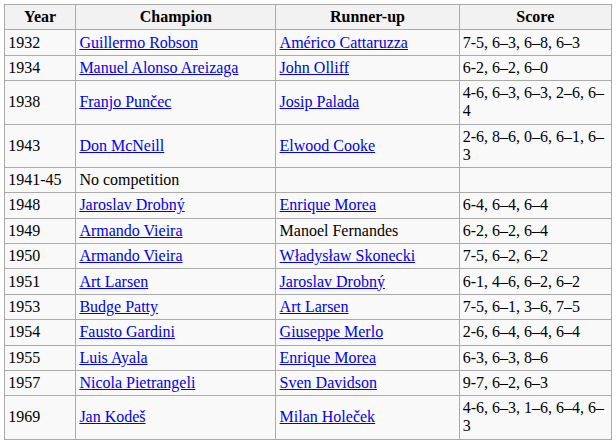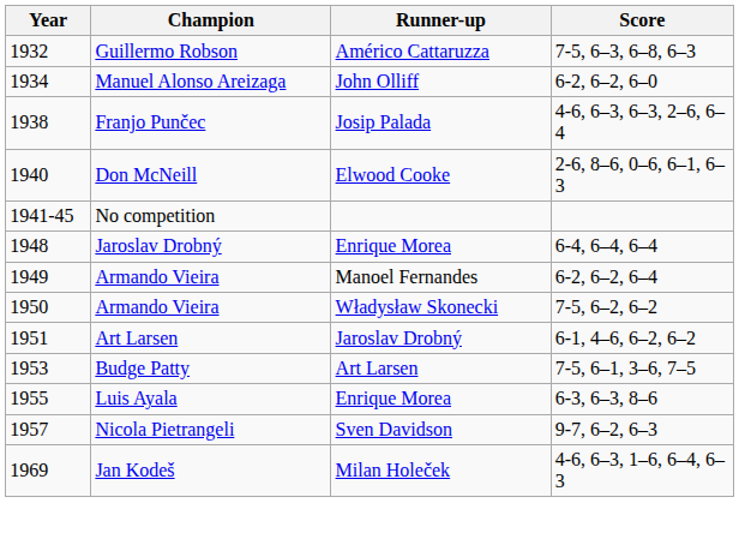Don McNeill | Year: 1943 -> 1940
- row: 1954 | Fausto Gardini | Giuseppe Merlo | 2-6, 6–4, 6–4, 6–4
